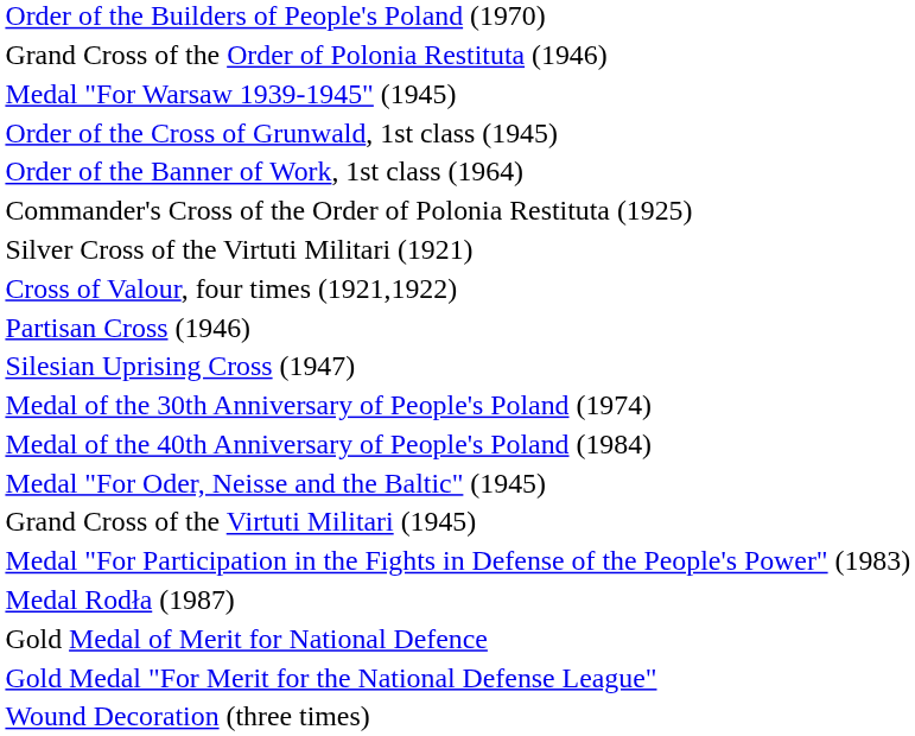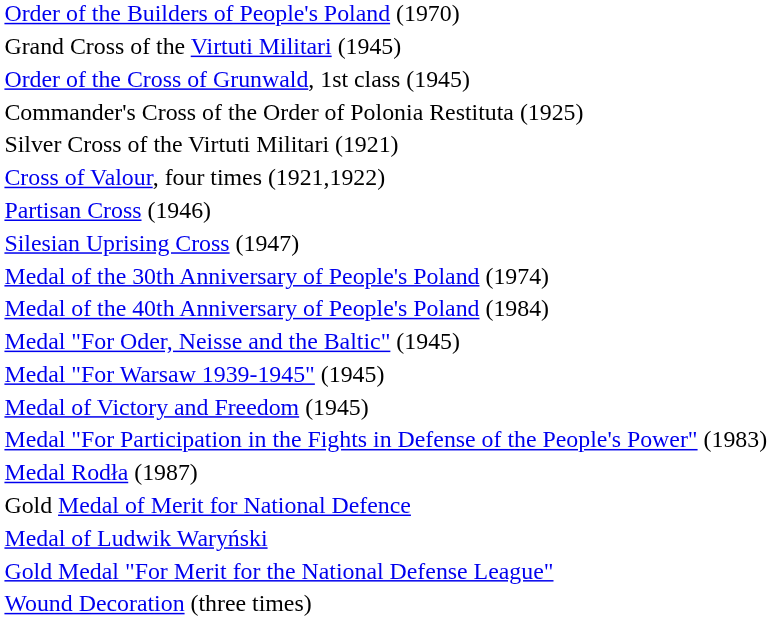- row: Grand Cross of the Order of Polonia Restituta (1946)
rows swapped: Grand Cross of the Virtuti Militari (1945) <-> Medal "For Warsaw 1939-1945" (1945)
- row: Order of the Banner of Work, 1st class (1964)
+ row: Medal of Victory and Freedom (1945)
+ row: Medal of Ludwik Waryński
